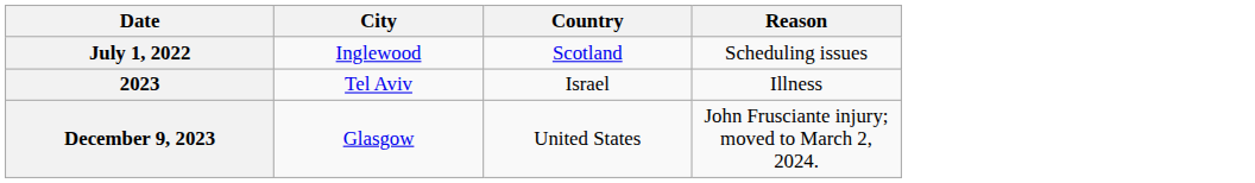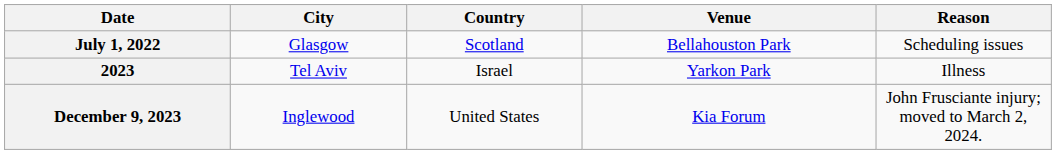+ column: Venue | Bellahouston Park | Yarkon Park | Kia Forum
July 1, 2022 | City: Inglewood -> Glasgow
December 9, 2023 | City: Glasgow -> Inglewood
